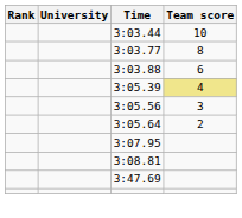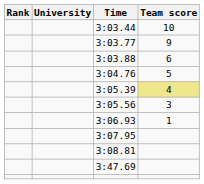3:03.77 | Team score: 8 -> 9
+ row: 3:04.76 | 5
- row: 3:05.64 | 2
+ row: 3:06.93 | 1
